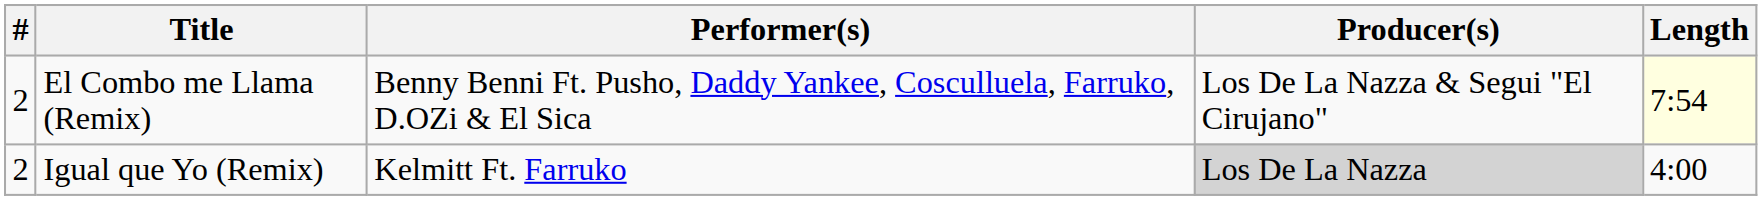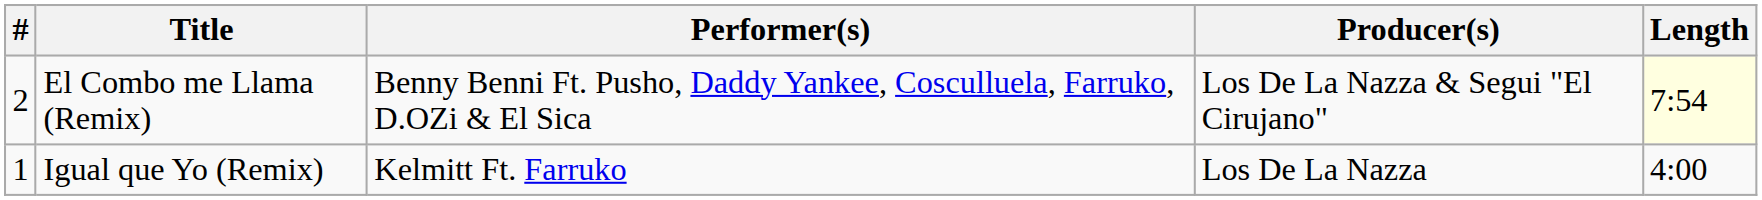Igual que Yo (Remix) | #: 2 -> 1
Igual que Yo (Remix) | Producer(s): lightgrey background -> no background
